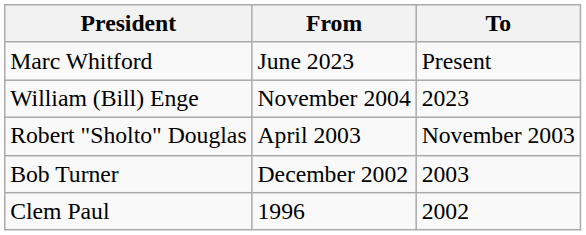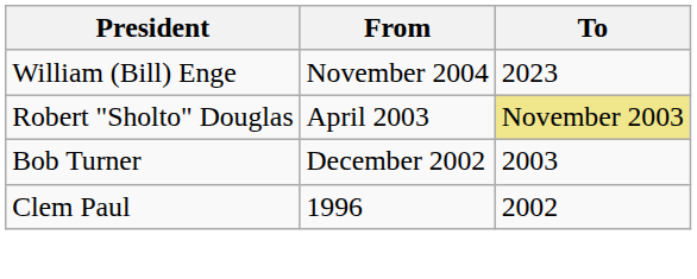- row: Marc Whitford | June 2023 | Present
Robert "Sholto" Douglas | To: no background -> khaki background
